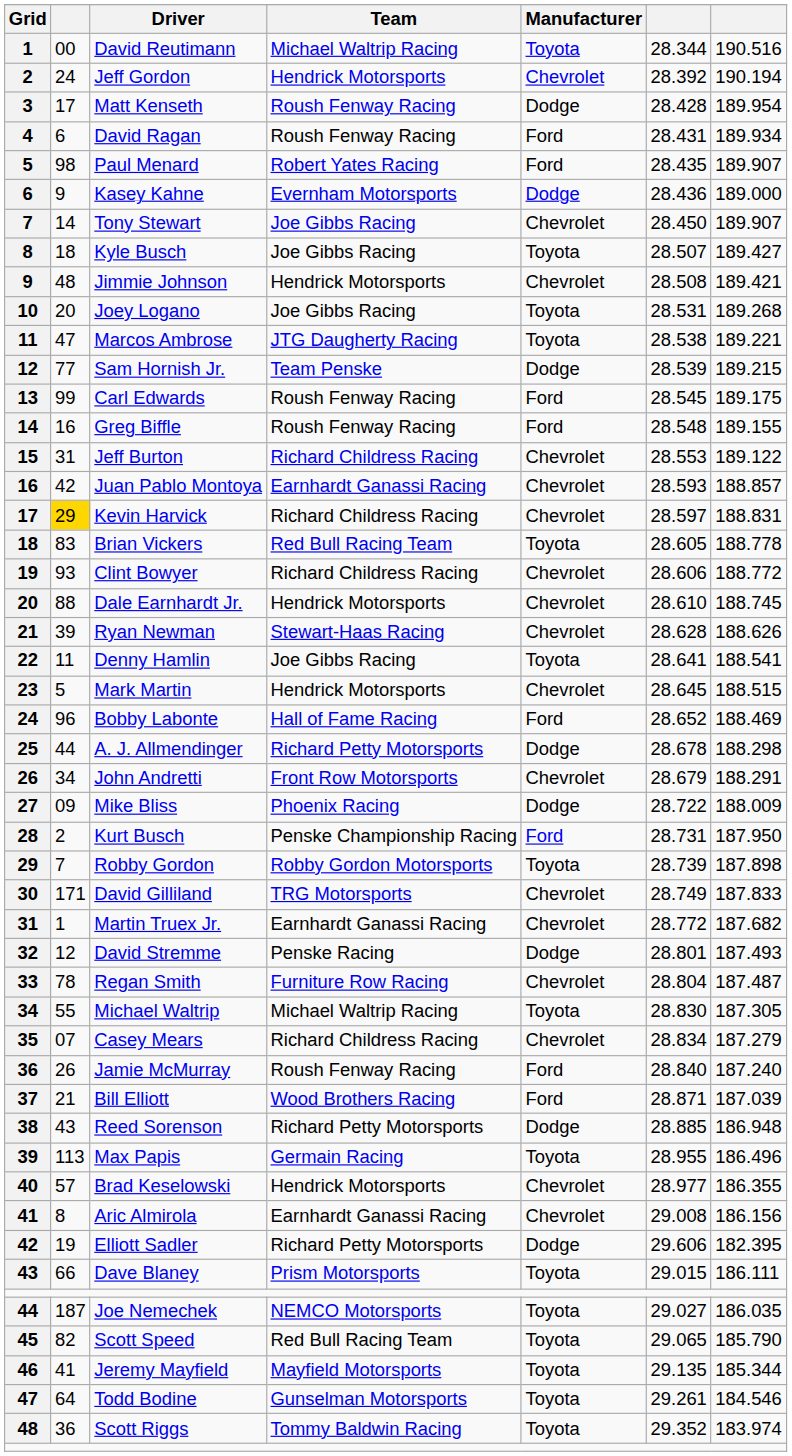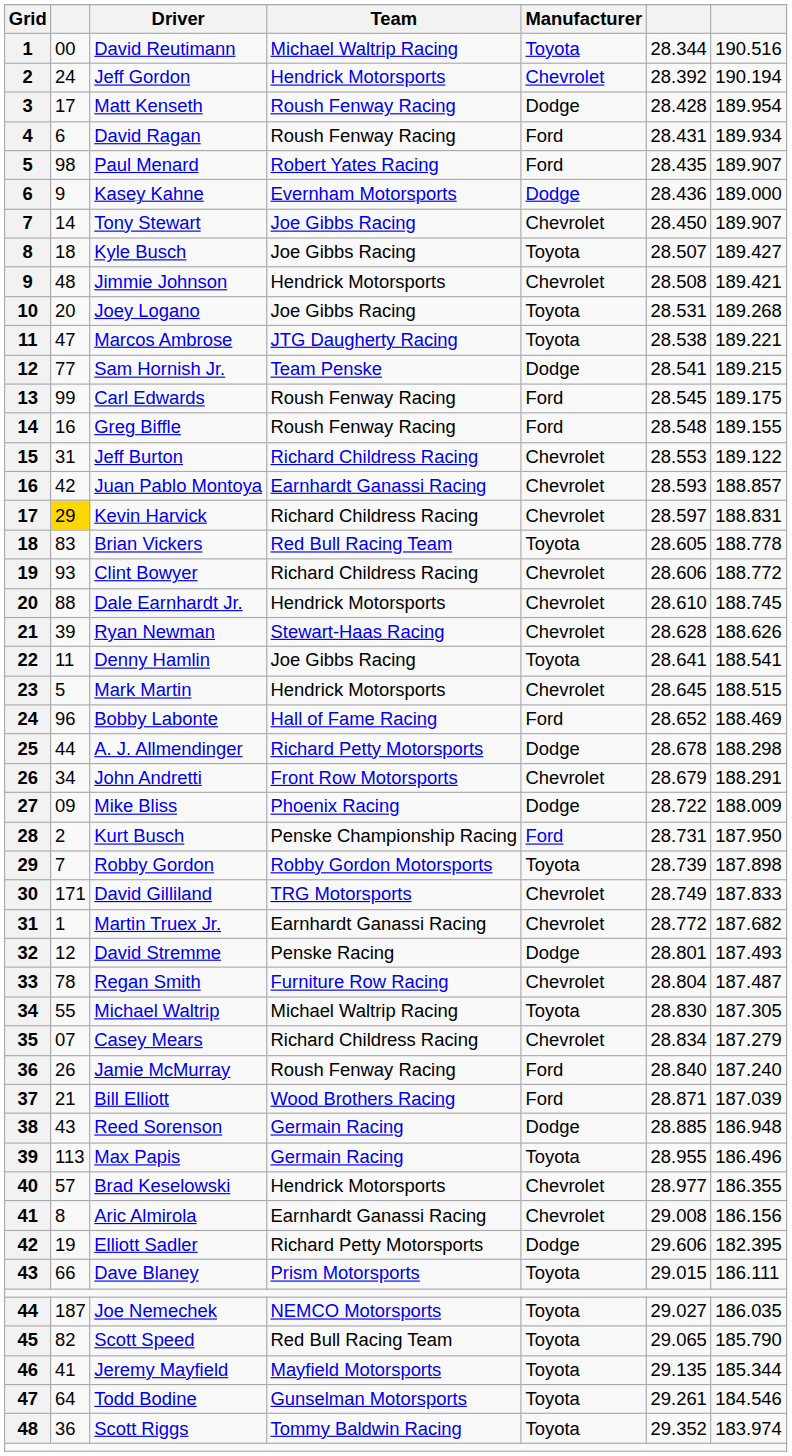Sam Hornish Jr. | column 6: 28.539 -> 28.541
Reed Sorenson | Team: Richard Petty Motorsports -> Germain Racing
